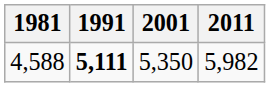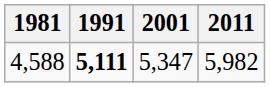4,588 | 2001: 5,350 -> 5,347
